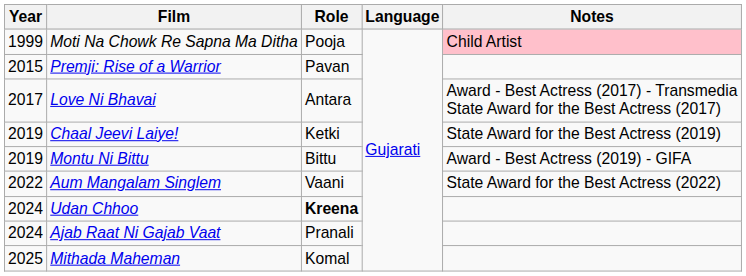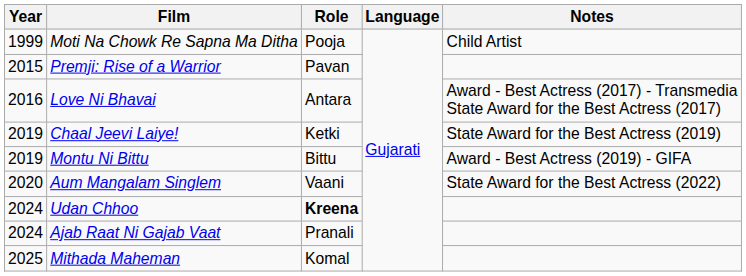Moti Na Chowk Re Sapna Ma Ditha | Notes: pink background -> no background
Love Ni Bhavai | Year: 2017 -> 2016
Aum Mangalam Singlem | Year: 2022 -> 2020
